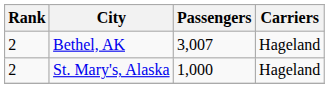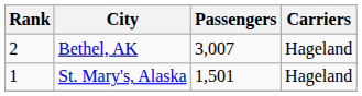St. Mary's, Alaska | Rank: 2 -> 1
St. Mary's, Alaska | Passengers: 1,000 -> 1,501
